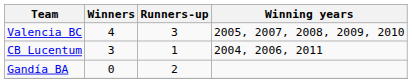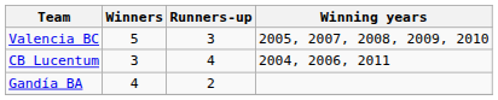Valencia BC | Winners: 4 -> 5
CB Lucentum | Runners-up: 1 -> 4
Gandía BA | Winners: 0 -> 4
